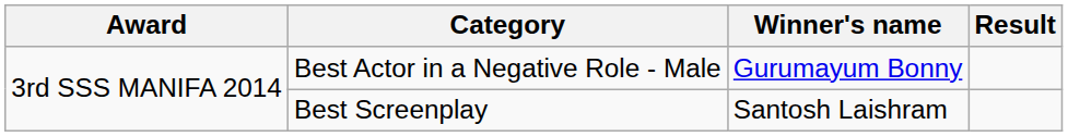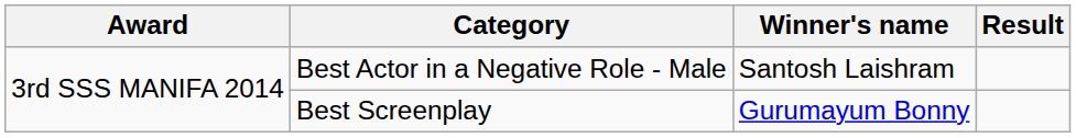Best Actor in a Negative Role - Male | Winner's name: Gurumayum Bonny -> Santosh Laishram
Best Screenplay | Winner's name: Santosh Laishram -> Gurumayum Bonny
